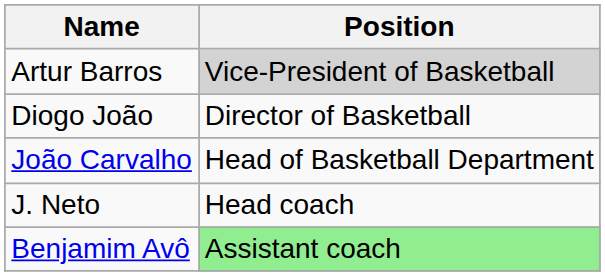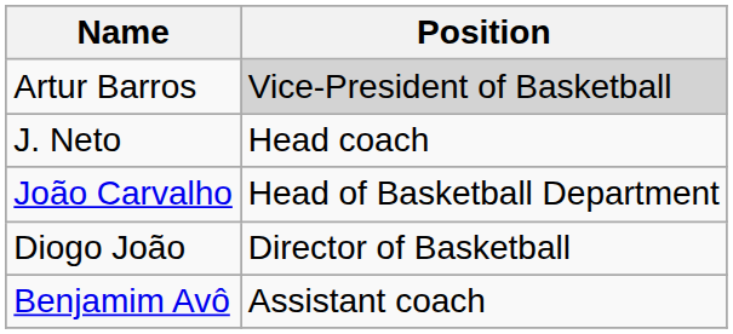rows swapped: Diogo João <-> J. Neto
Benjamim Avô | Position: lightgreen background -> no background
